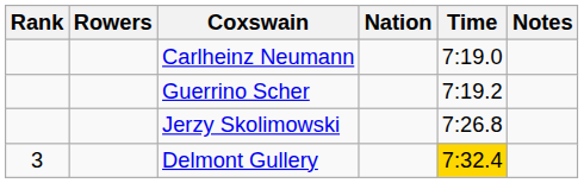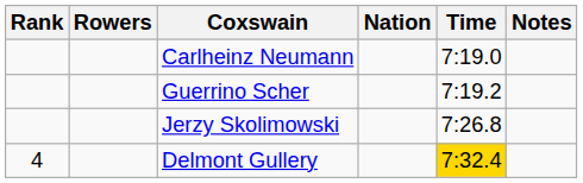Delmont Gullery | Rank: 3 -> 4
